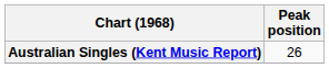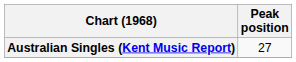Australian Singles (Kent Music Report) | Peak position: 26 -> 27
